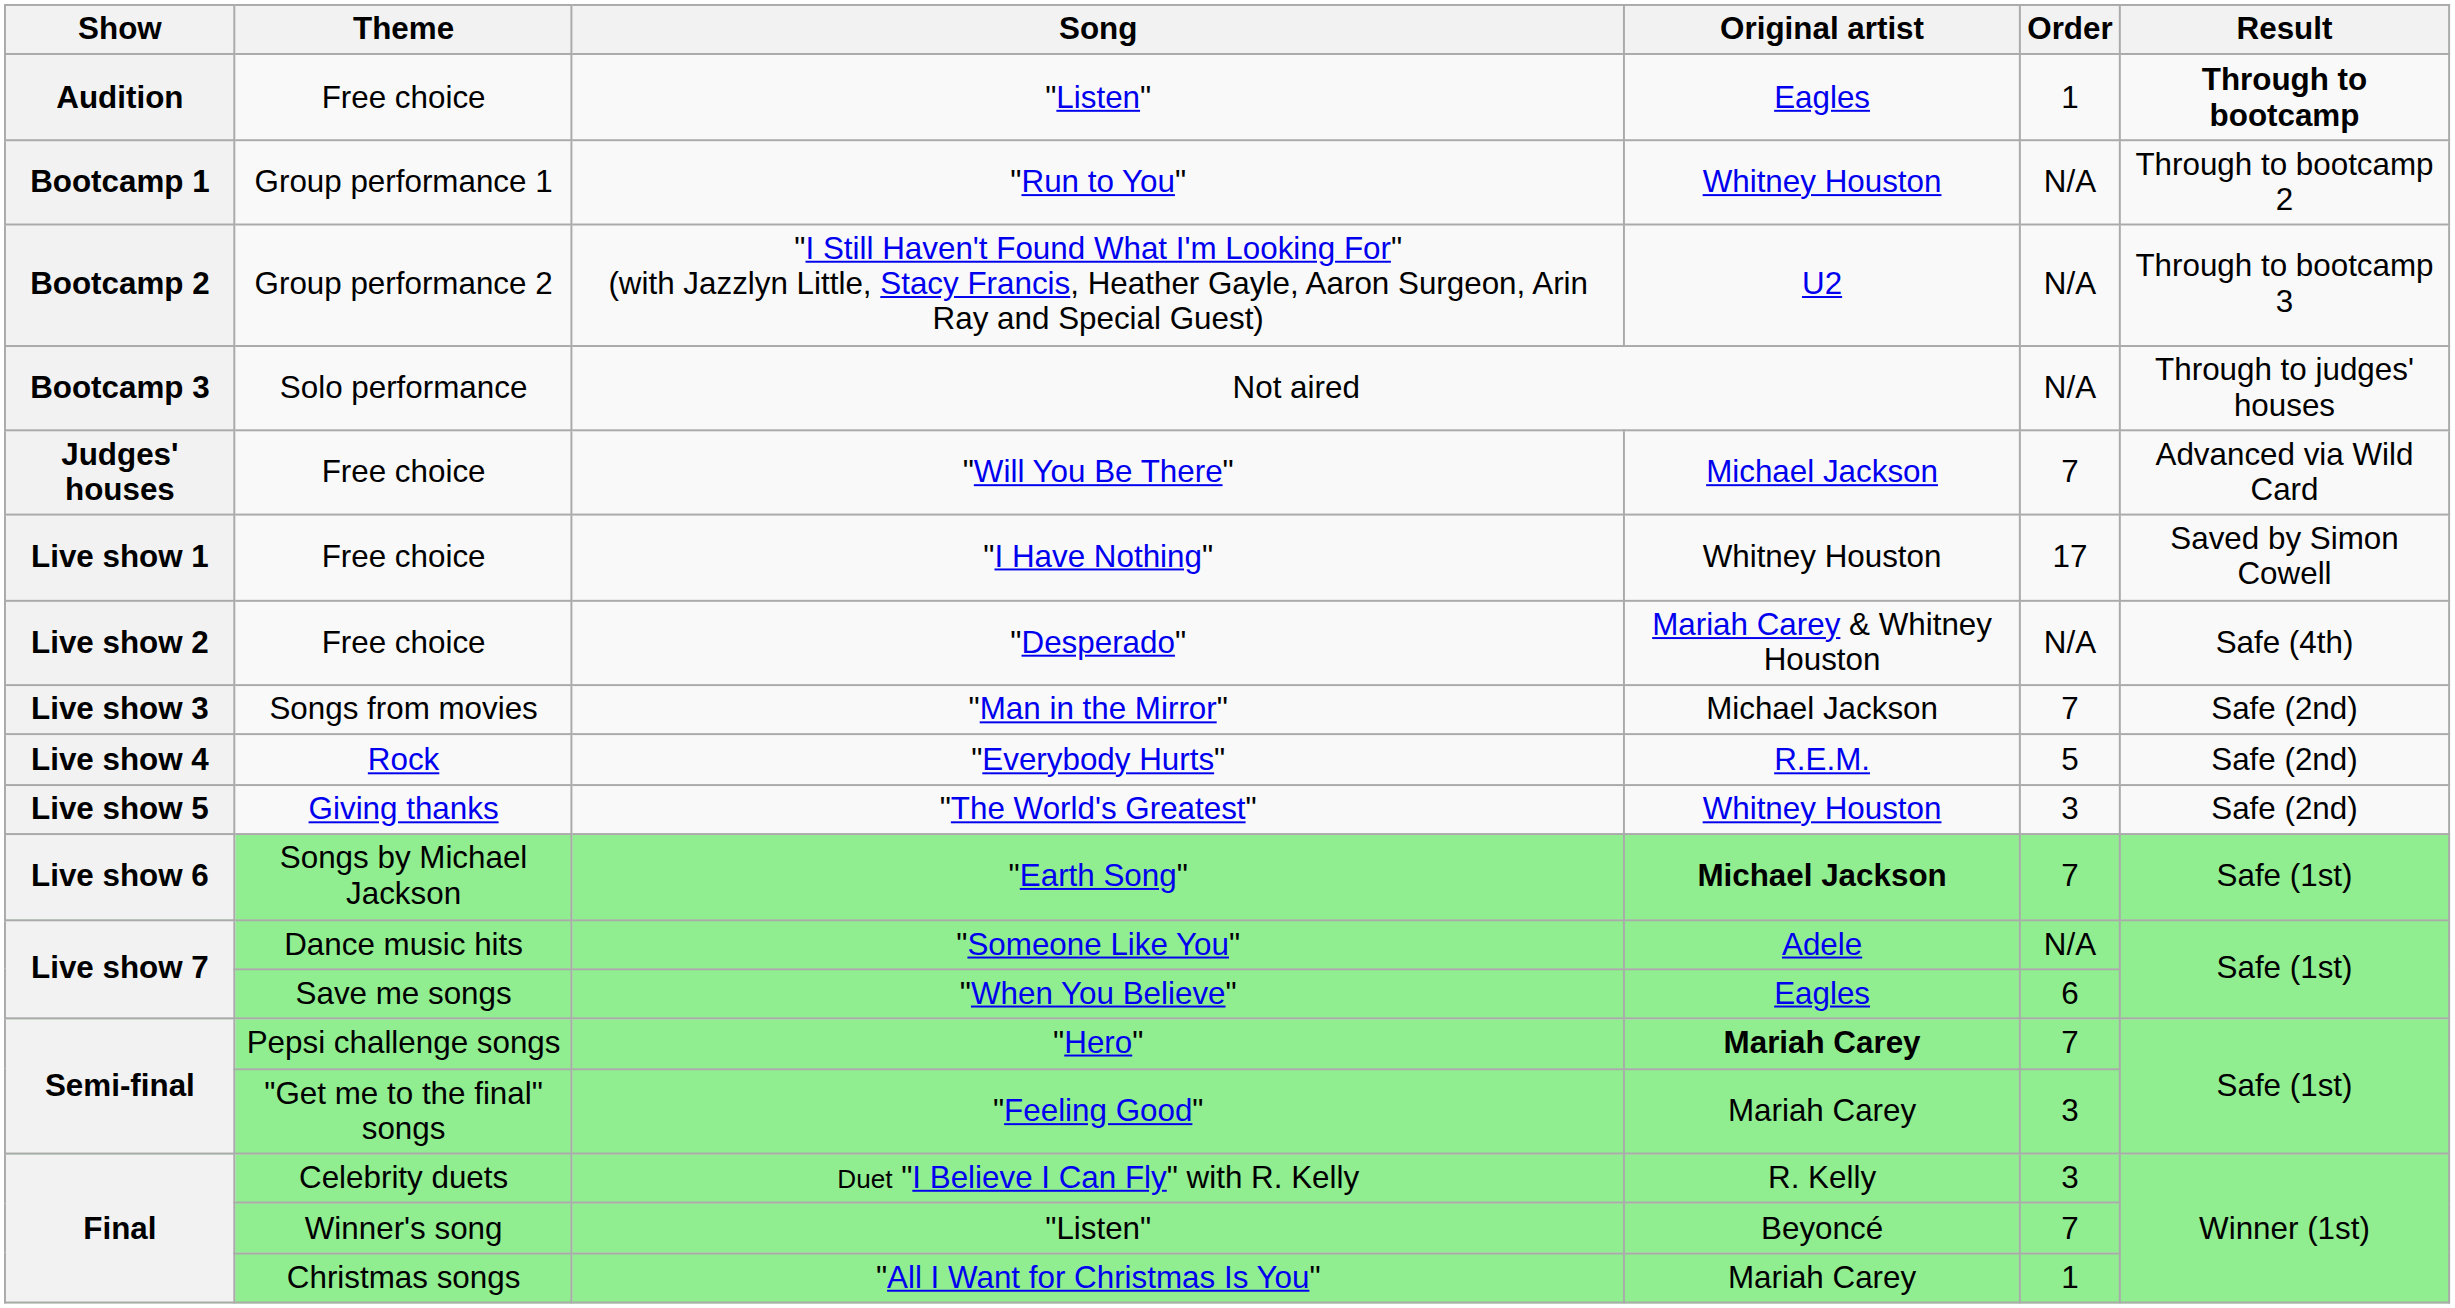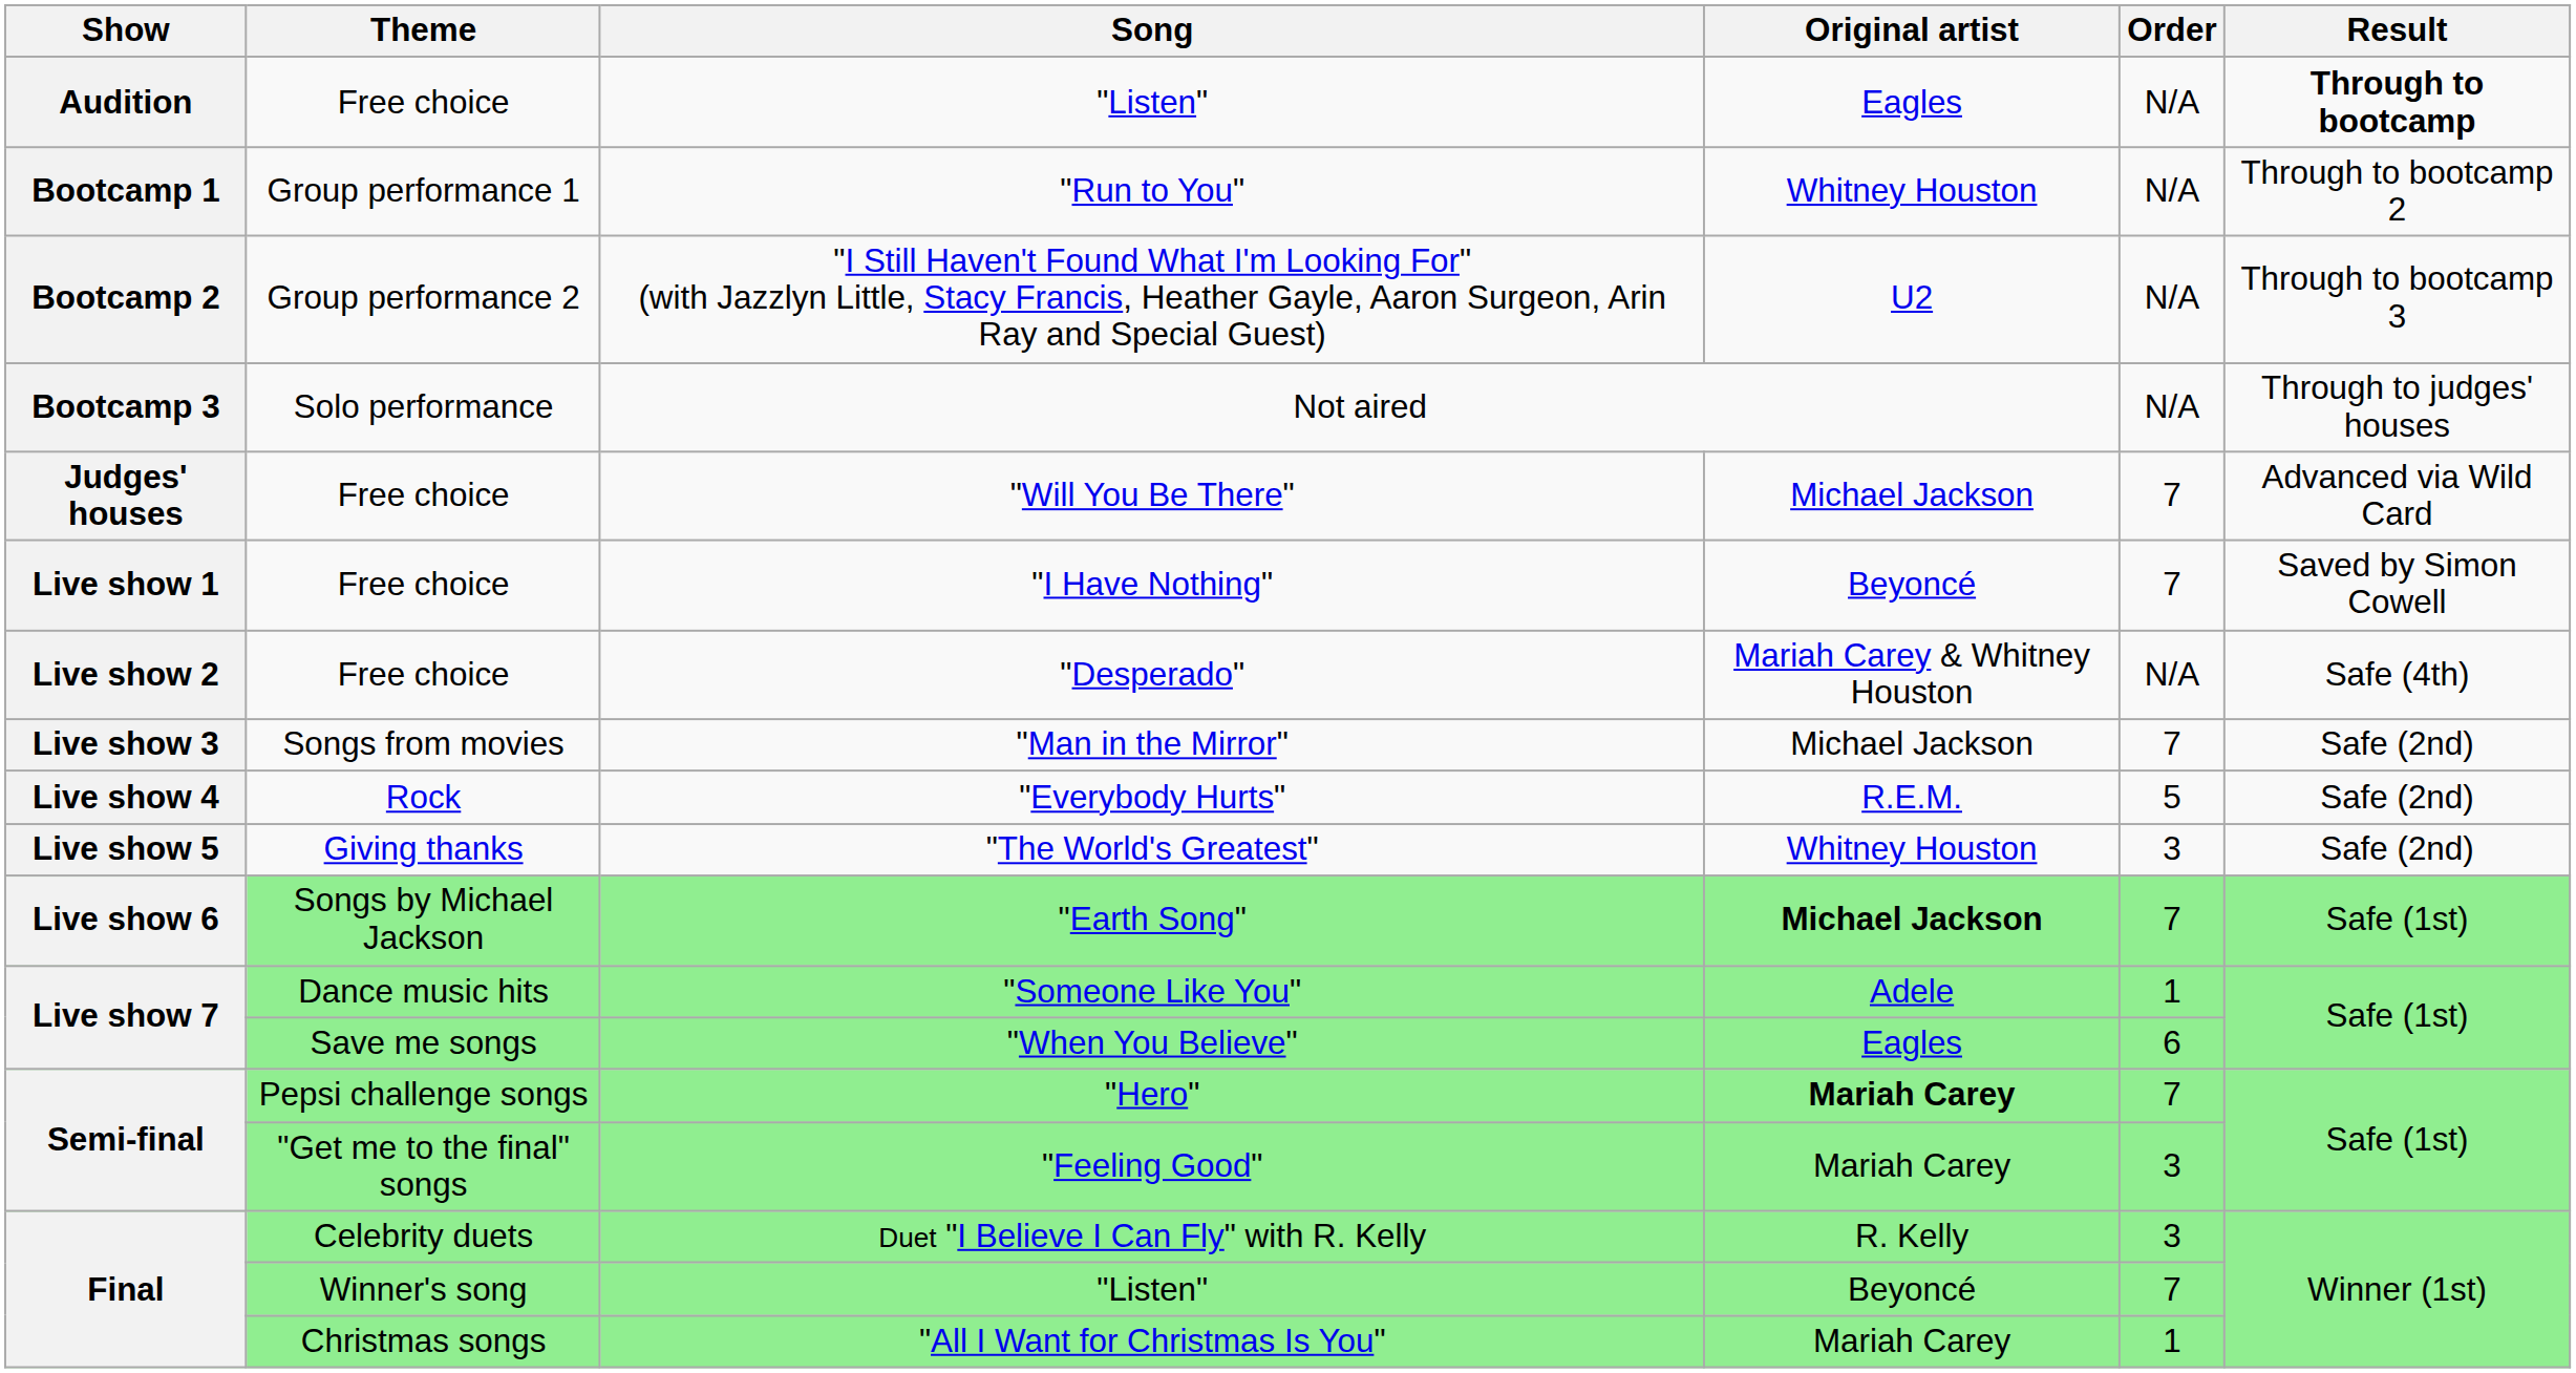Free choice / "Listen" | Order: 1 -> N/A
"I Have Nothing" | Original artist: Whitney Houston -> Beyoncé
"I Have Nothing" | Order: 17 -> 7
"Someone Like You" | Order: N/A -> 1
